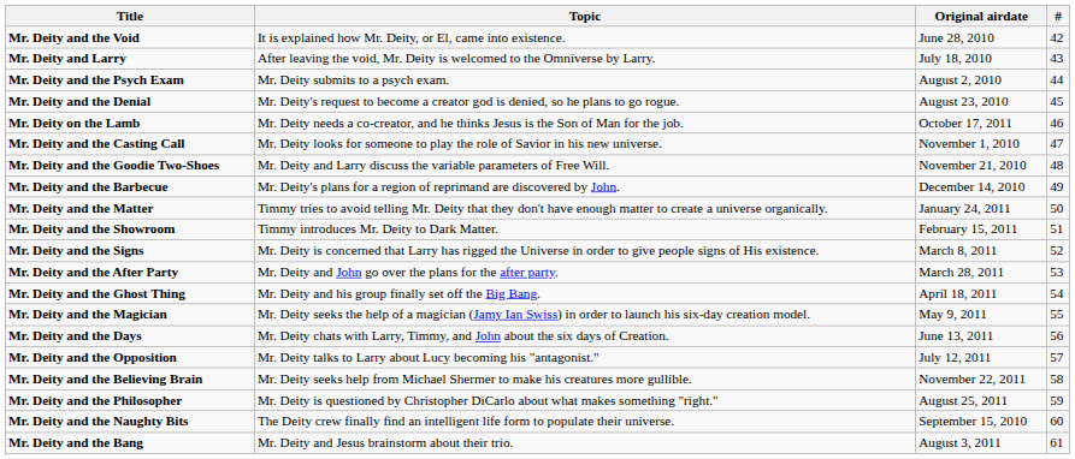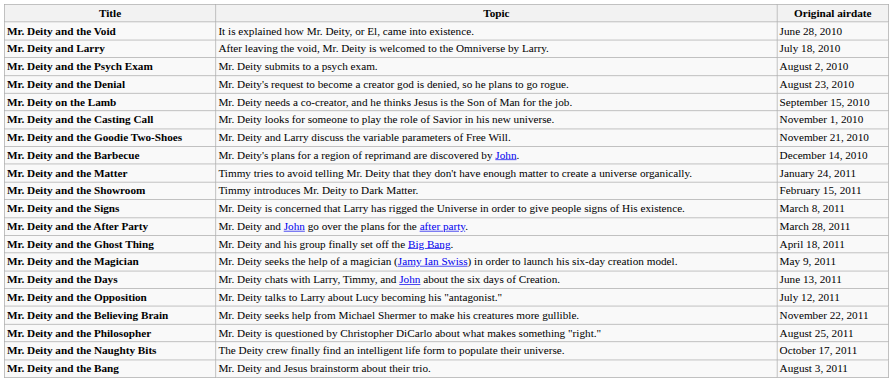- column: # | 42 | 43 | 44 | 45 | 46 | 47 | 48 | 49 | 50 | 51 | 52 | 53 | 54 | 55 | 56 | 57 | 58 | 59 | 60 | 61
Mr. Deity on the Lamb | Original airdate: October 17, 2011 -> September 15, 2010
Mr. Deity and the Naughty Bits | Original airdate: September 15, 2010 -> October 17, 2011
